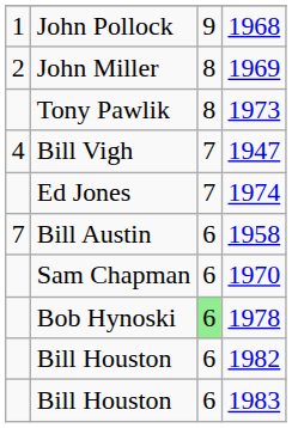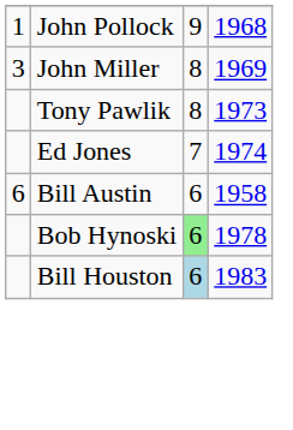John Miller | column 1: 2 -> 3
- row: 4 | Bill Vigh | 7 | 1947
Bill Austin | column 1: 7 -> 6
- row: Sam Chapman | 6 | 1970
- row: Bill Houston | 6 | 1982
Bill Houston / 1983 | column 3: no background -> lightblue background
